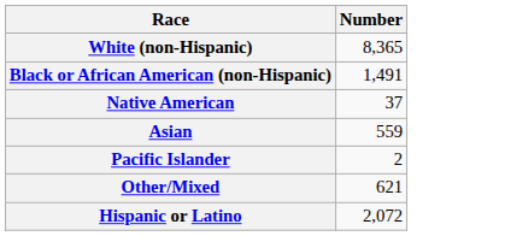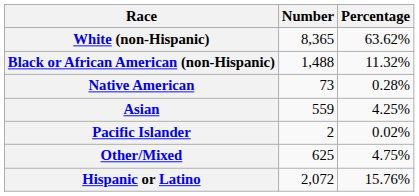+ column: Percentage | 63.62% | 11.32% | 0.28% | 4.25% | 0.02% | 4.75% | 15.76%
Black or African American (non-Hispanic) | Number: 1,491 -> 1,488
Native American | Number: 37 -> 73
Other/Mixed | Number: 621 -> 625
